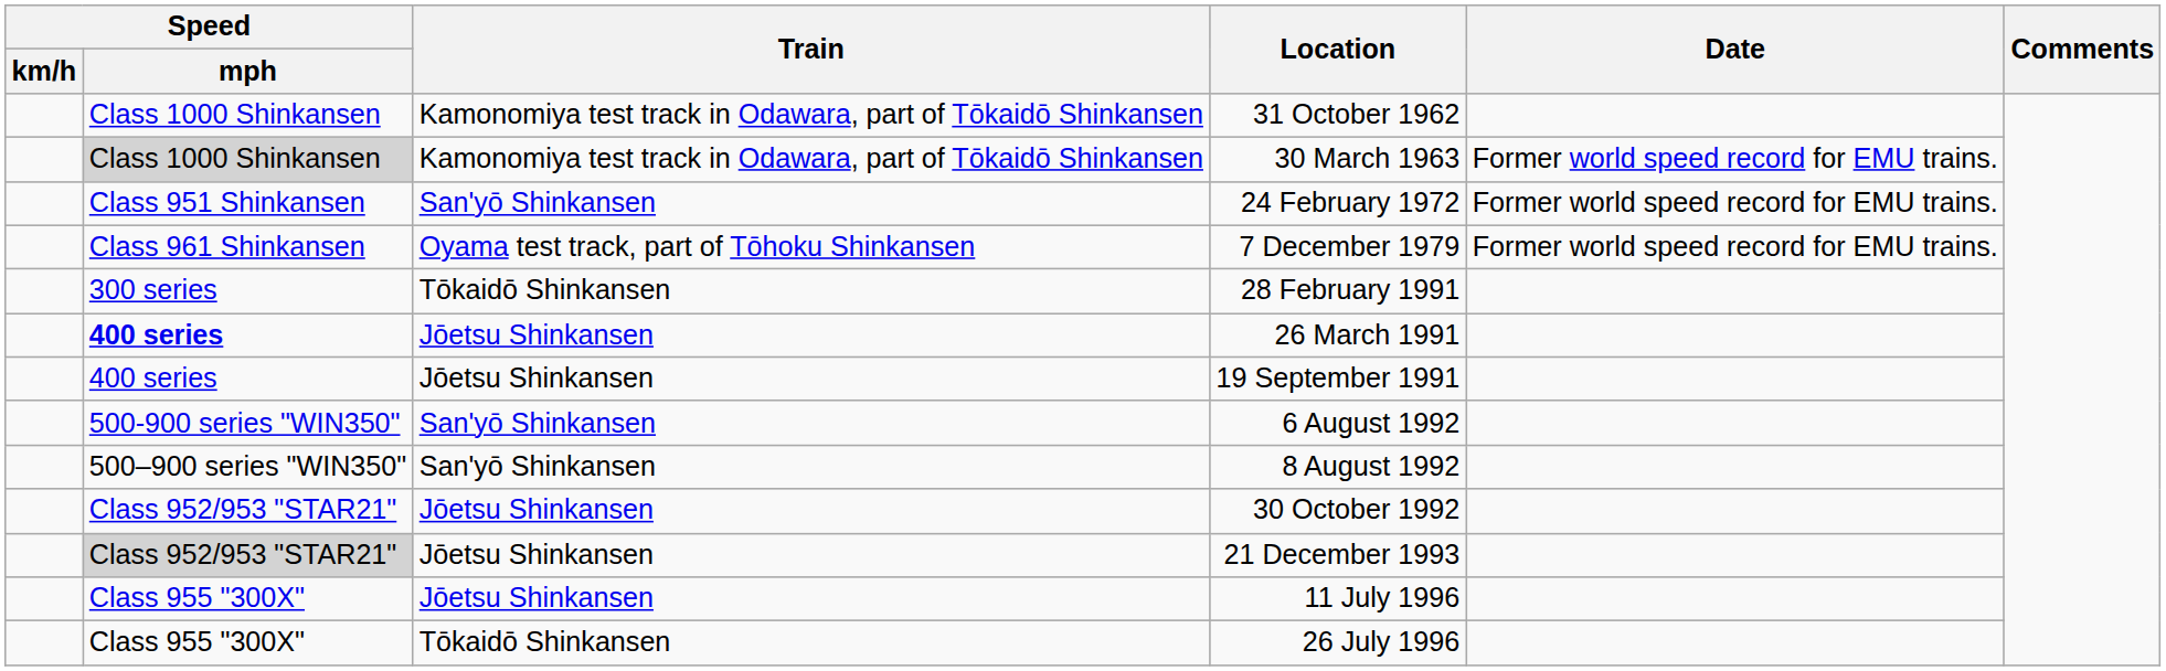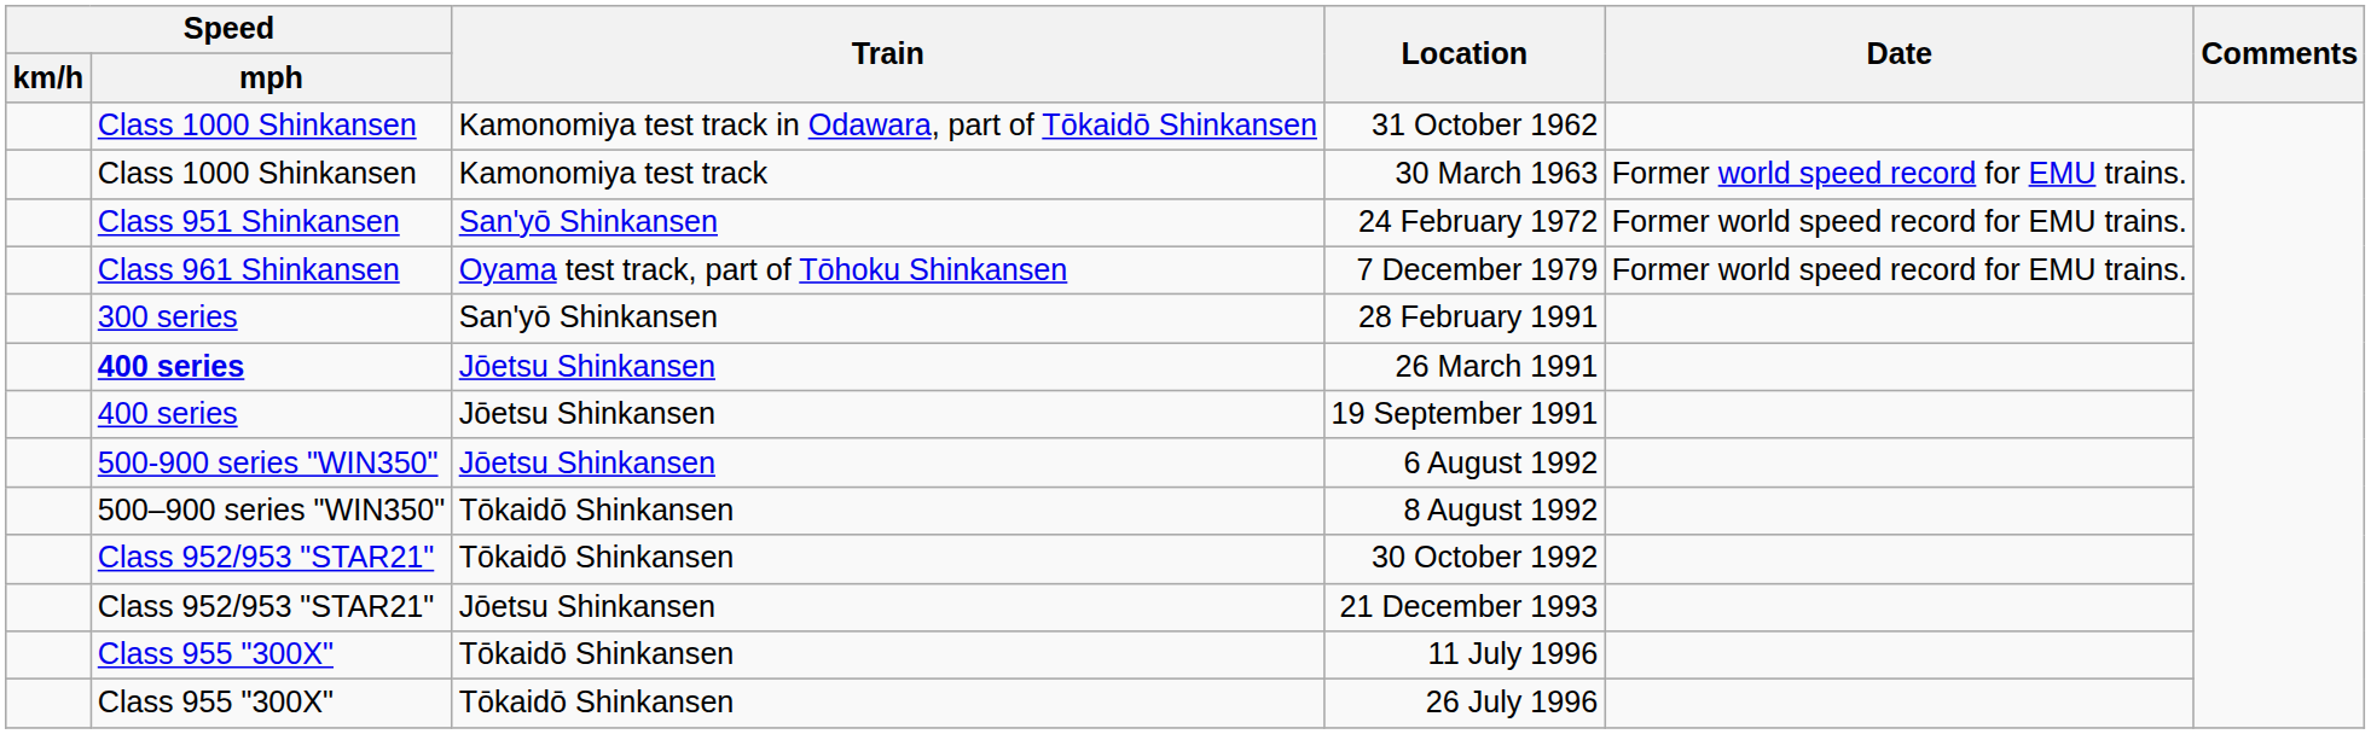30 March 1963 | Speed / mph: lightgrey background -> no background
30 March 1963 | Train: Kamonomiya test track in Odawara, part of Tōkaidō Shinkansen -> Kamonomiya test track
28 February 1991 | Train: Tōkaidō Shinkansen -> San'yō Shinkansen
6 August 1992 | Train: San'yō Shinkansen -> Jōetsu Shinkansen
8 August 1992 | Train: San'yō Shinkansen -> Tōkaidō Shinkansen
30 October 1992 | Train: Jōetsu Shinkansen -> Tōkaidō Shinkansen
21 December 1993 | Speed / mph: lightgrey background -> no background
11 July 1996 | Train: Jōetsu Shinkansen -> Tōkaidō Shinkansen
